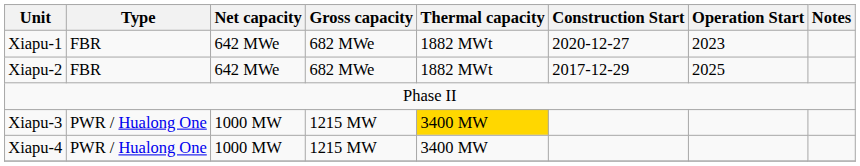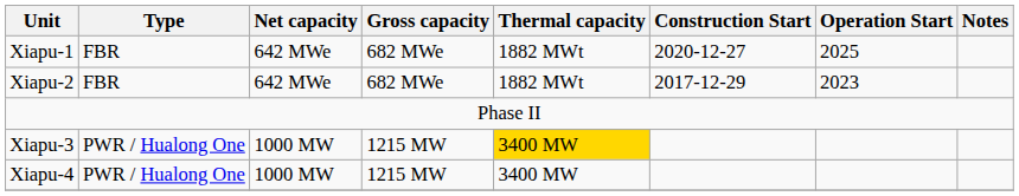Xiapu-1 | Operation Start: 2023 -> 2025
Xiapu-2 | Operation Start: 2025 -> 2023
